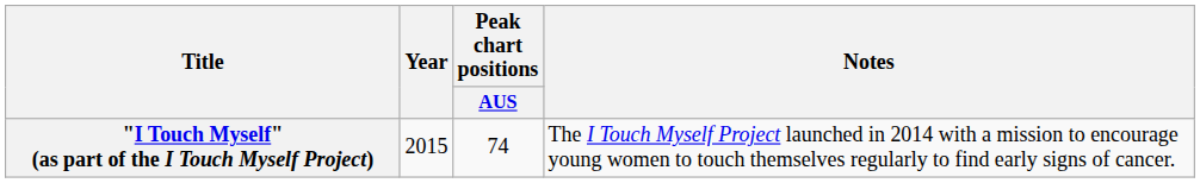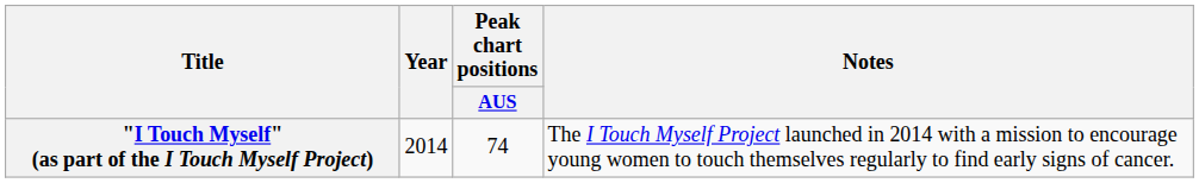"I Touch Myself" (as part of the I Touch Myself Project) | Year: 2015 -> 2014
